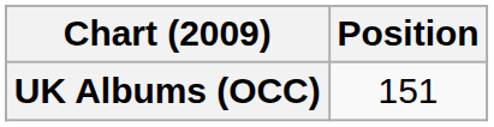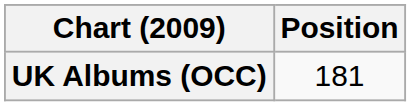UK Albums (OCC) | Position: 151 -> 181
